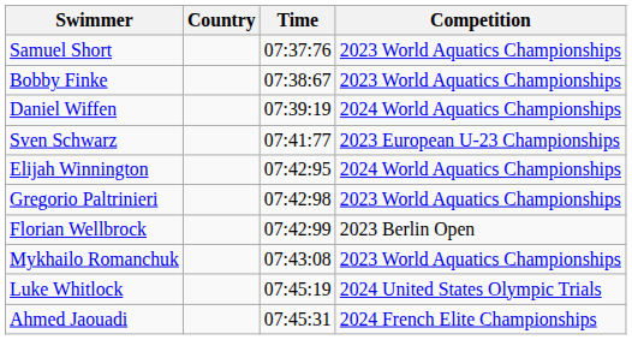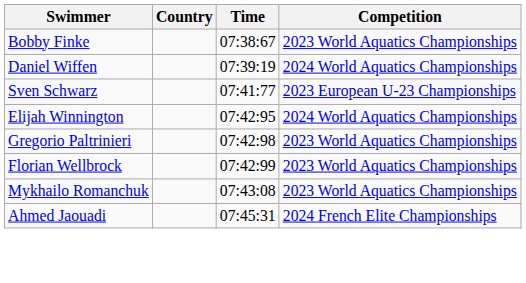- row: Samuel Short | 07:37:76 | 2023 World Aquatics Championships
Florian Wellbrock | Competition: 2023 Berlin Open -> 2023 World Aquatics Championships
- row: Luke Whitlock | 07:45:19 | 2024 United States Olympic Trials
